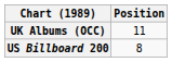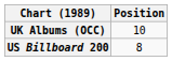UK Albums (OCC) | Position: 11 -> 10
